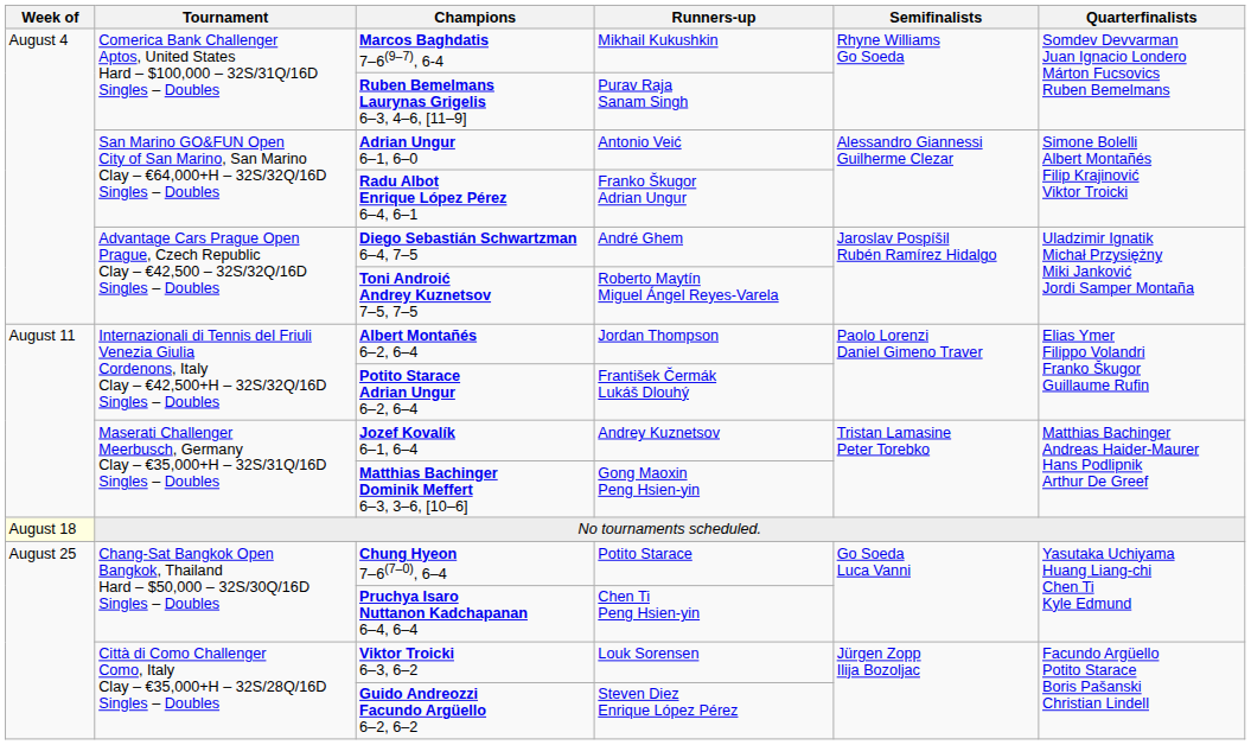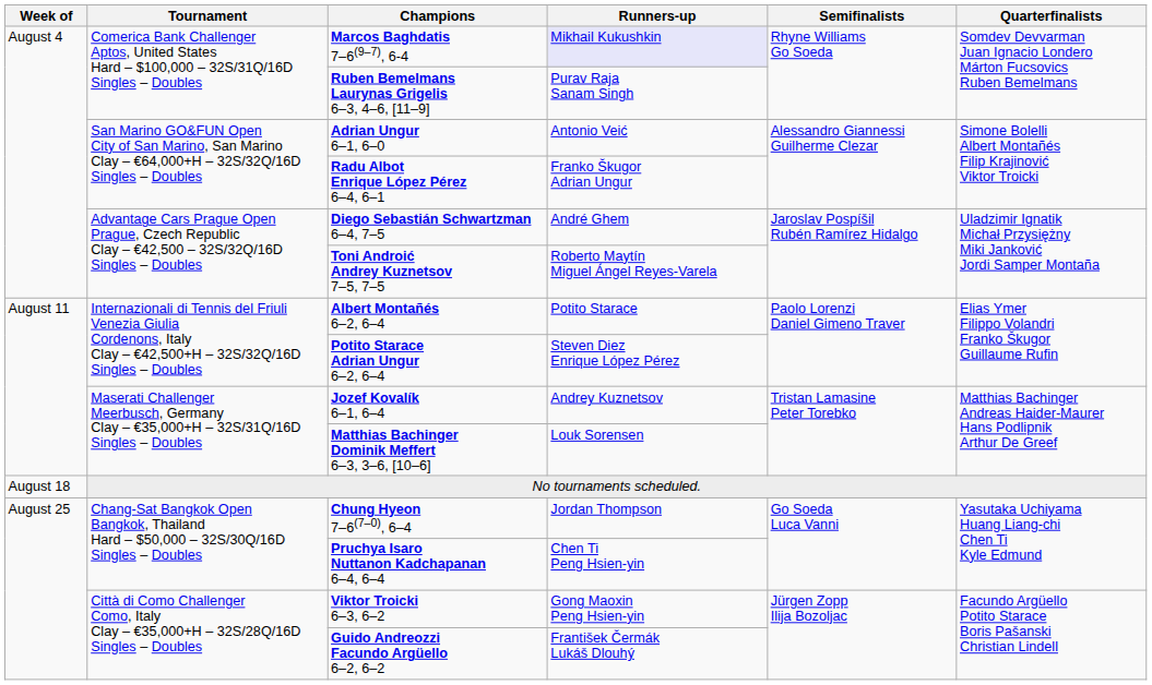Marcos Baghdatis 7–6(9–7), 6-4 | Runners-up: no background -> lavender background
Albert Montañés 6–2, 6–4 | Runners-up: Jordan Thompson -> Potito Starace
Potito Starace Adrian Ungur 6–2, 6–4 | Runners-up: František Čermák Lukáš Dlouhý -> Steven Diez Enrique López Pérez
Matthias Bachinger Dominik Meffert 6–3, 3–6, [10–6] | Runners-up: Gong Maoxin Peng Hsien-yin -> Louk Sorensen
No tournaments scheduled. | Week of: lightyellow background -> no background
Chung Hyeon 7–6(7–0), 6–4 | Runners-up: Potito Starace -> Jordan Thompson
Viktor Troicki 6–3, 6–2 | Runners-up: Louk Sorensen -> Gong Maoxin Peng Hsien-yin
Guido Andreozzi Facundo Argüello 6–2, 6–2 | Runners-up: Steven Diez Enrique López Pérez -> František Čermák Lukáš Dlouhý
